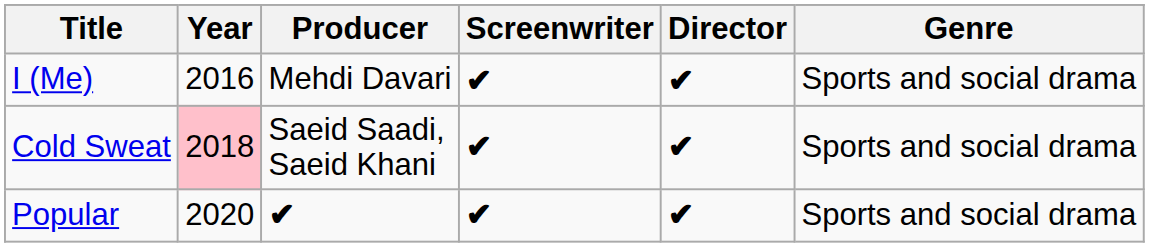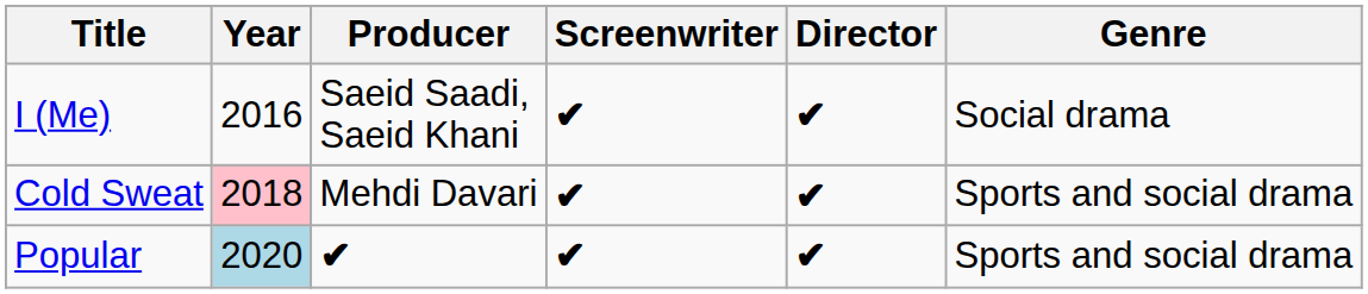I (Me) | Producer: Mehdi Davari -> Saeid Saadi, Saeid Khani
I (Me) | Genre: Sports and social drama -> Social drama
Cold Sweat | Producer: Saeid Saadi, Saeid Khani -> Mehdi Davari
Popular | Year: no background -> lightblue background
